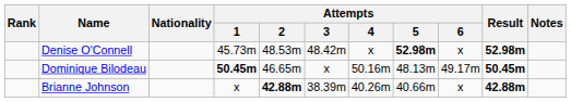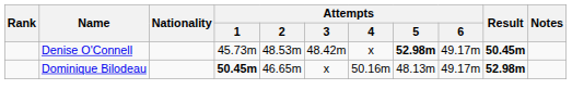Denise O'Connell | Attempts / 6: x -> 49.17m
Denise O'Connell | Result: 52.98m -> 50.45m
Dominique Bilodeau | Result: 50.45m -> 52.98m
- row: Brianne Johnson | x | 42.88m | 38.39m | 40.26m | 40.66m | x | 42.88m
